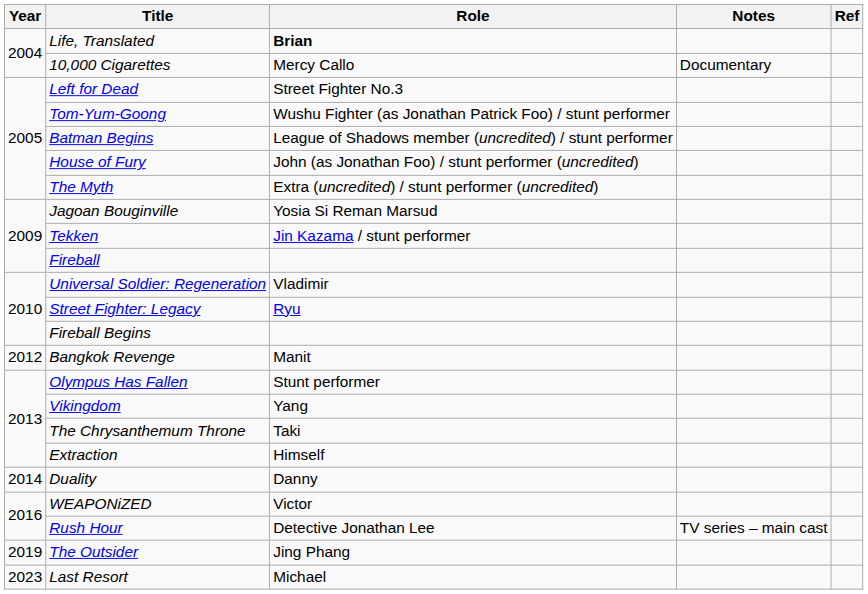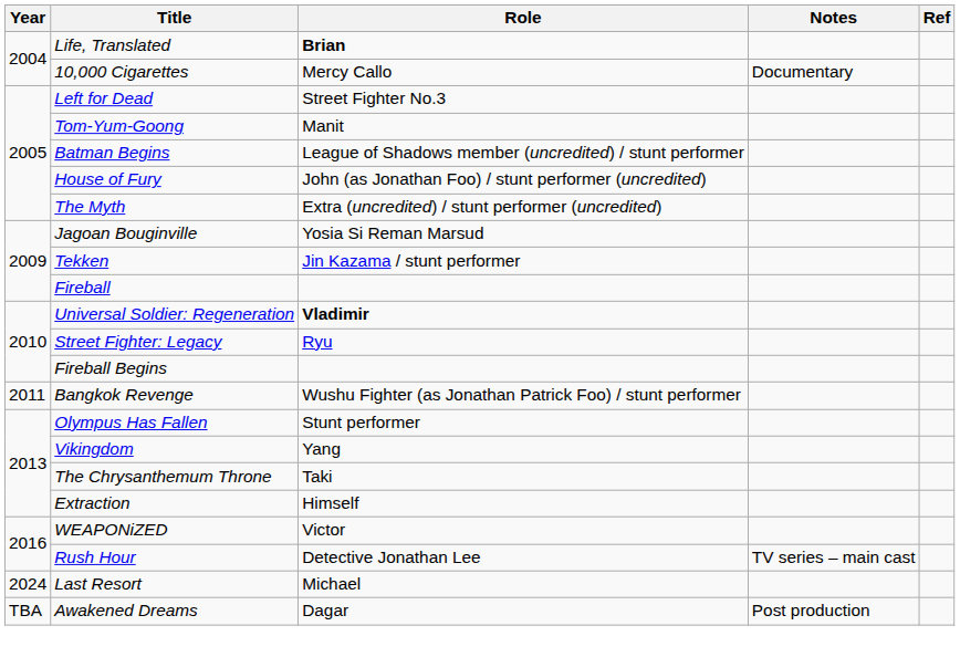Tom-Yum-Goong | Role: Wushu Fighter (as Jonathan Patrick Foo) / stunt performer -> Manit
Universal Soldier: Regeneration | Role: normal -> bold
Bangkok Revenge | Year: 2012 -> 2011
Bangkok Revenge | Role: Manit -> Wushu Fighter (as Jonathan Patrick Foo) / stunt performer
- row: 2014 | Duality | Danny
- row: 2019 | The Outsider | Jing Phang
Last Resort | Year: 2023 -> 2024
+ row: TBA | Awakened Dreams | Dagar | Post production
